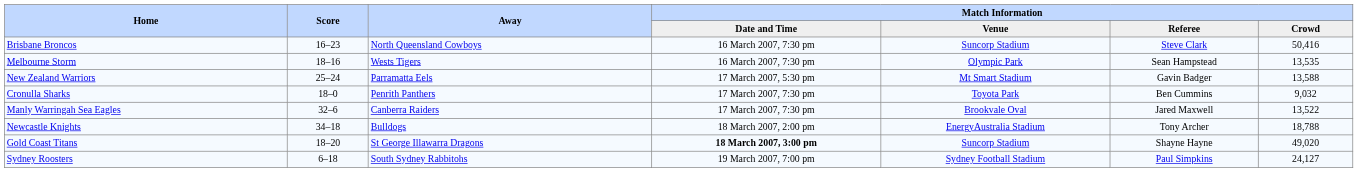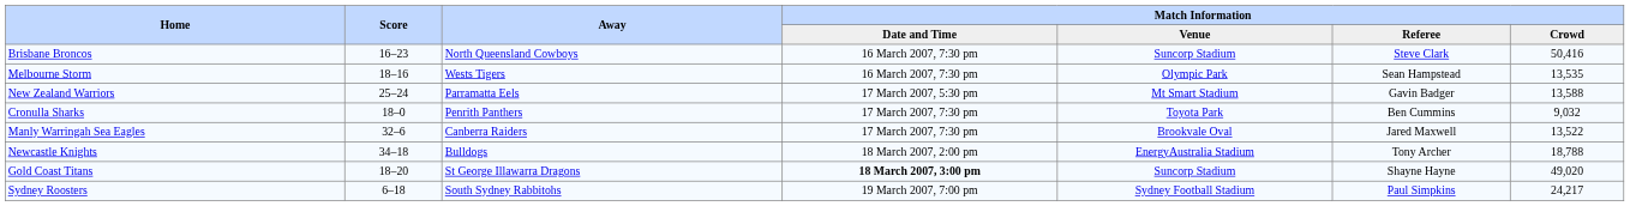Sydney Roosters | Match Information / Crowd: 24,127 -> 24,217
